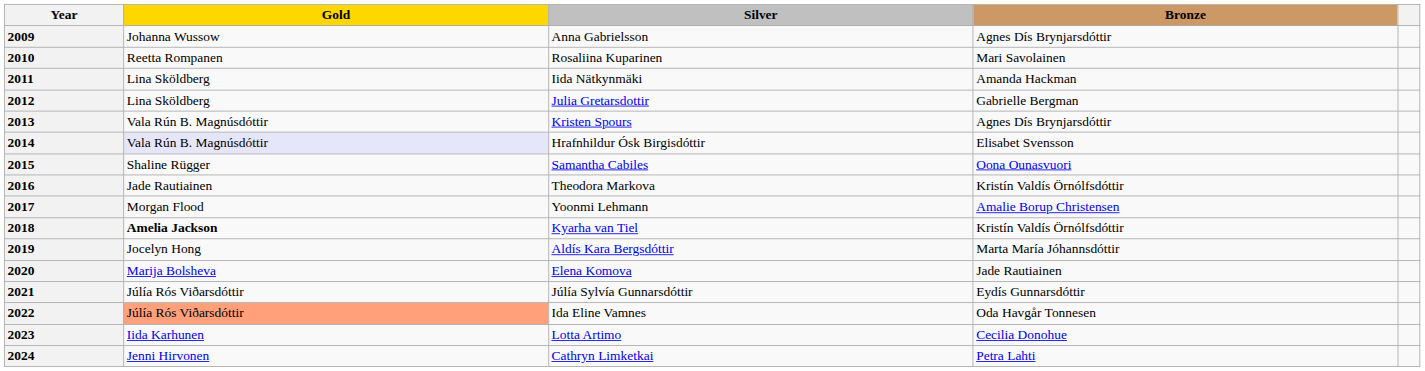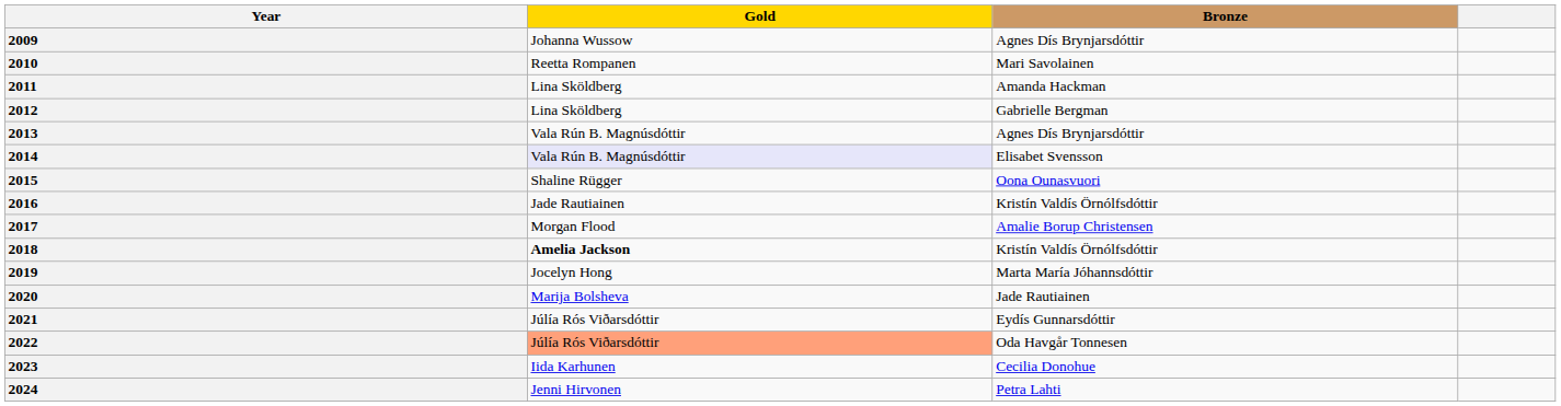- column: Silver | Anna Gabrielsson | Rosaliina Kuparinen | Iida Nätkynmäki | Julia Gretarsdottir | Kristen Spours | Hrafnhildur Ósk Birgisdóttir | Samantha Cabiles | Theodora Markova | Yoonmi Lehmann | Kyarha van Tiel | Aldís Kara Bergsdóttir | Elena Komova | Júlía Sylvía Gunnarsdóttir | Ida Eline Vamnes | Lotta Artimo | Cathryn Limketkai
